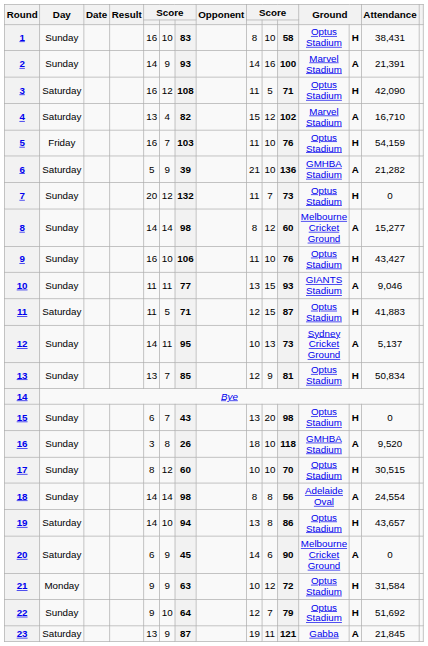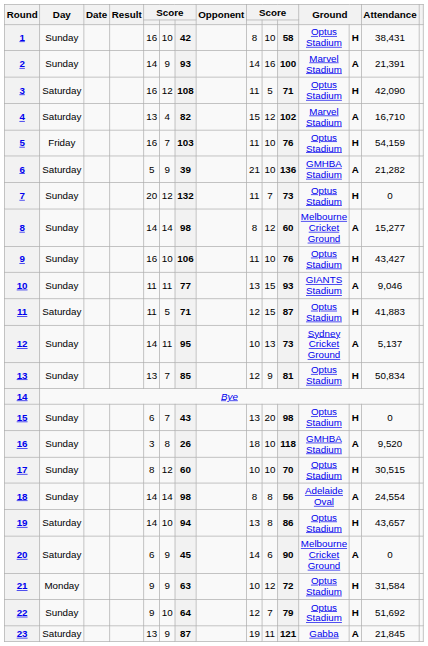1 | column 7: 83 -> 42
